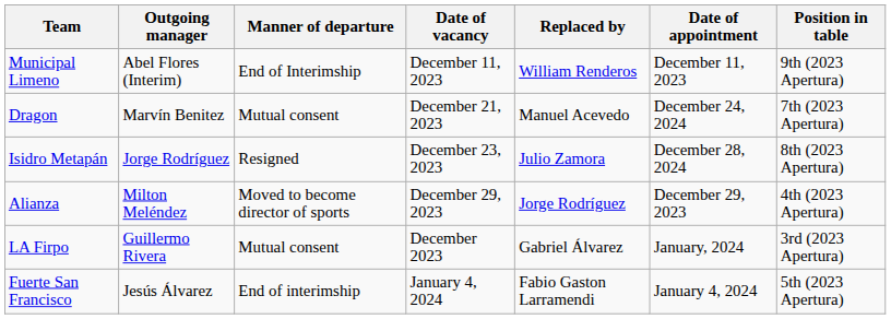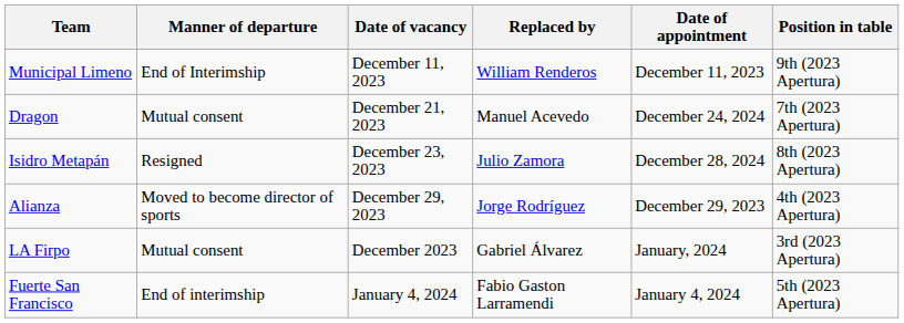- column: Outgoing manager | Abel Flores (Interim) | Marvín Benitez | Jorge Rodríguez | Milton Meléndez | Guillermo Rivera | Jesús Álvarez
